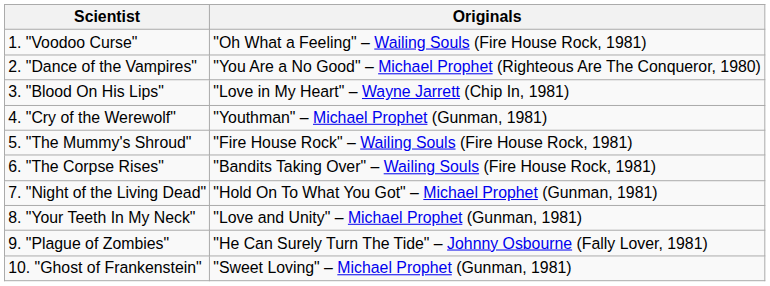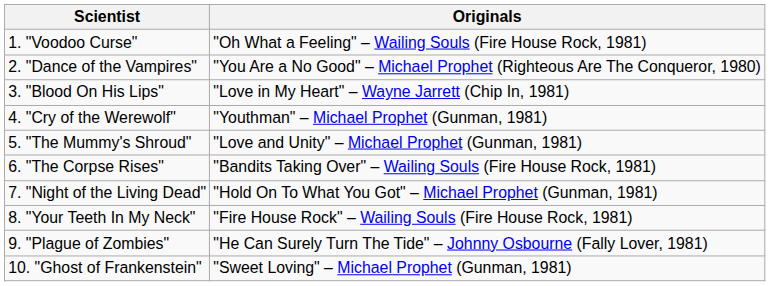5. "The Mummy's Shroud" | Originals: "Fire House Rock" – Wailing Souls (Fire House Rock, 1981) -> "Love and Unity" – Michael Prophet (Gunman, 1981)
8. "Your Teeth In My Neck" | Originals: "Love and Unity" – Michael Prophet (Gunman, 1981) -> "Fire House Rock" – Wailing Souls (Fire House Rock, 1981)
